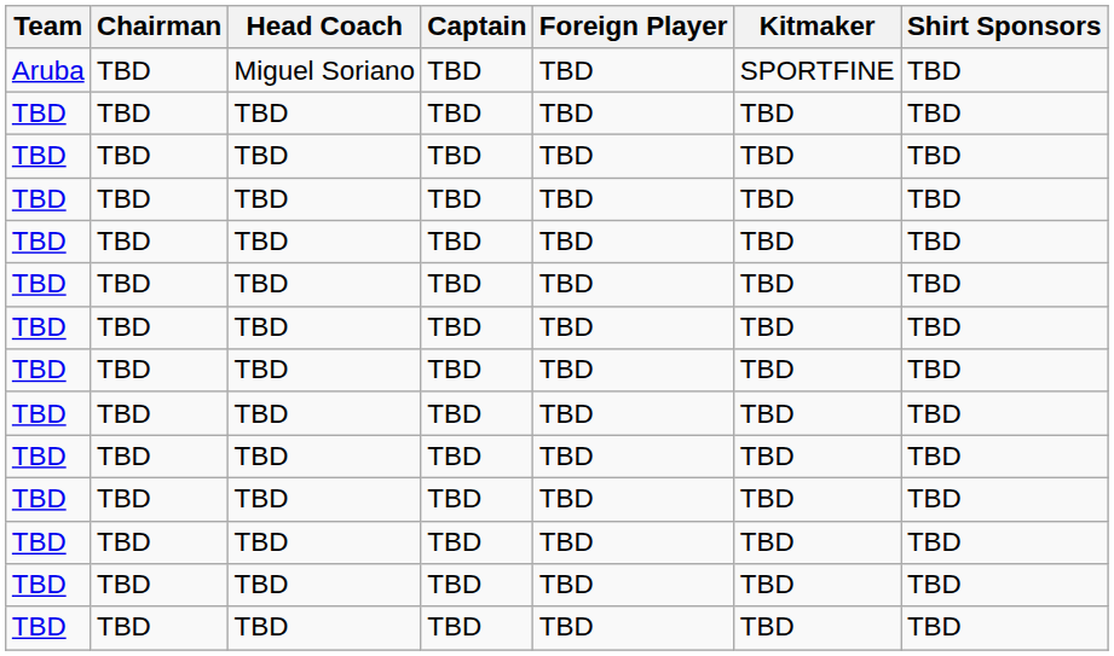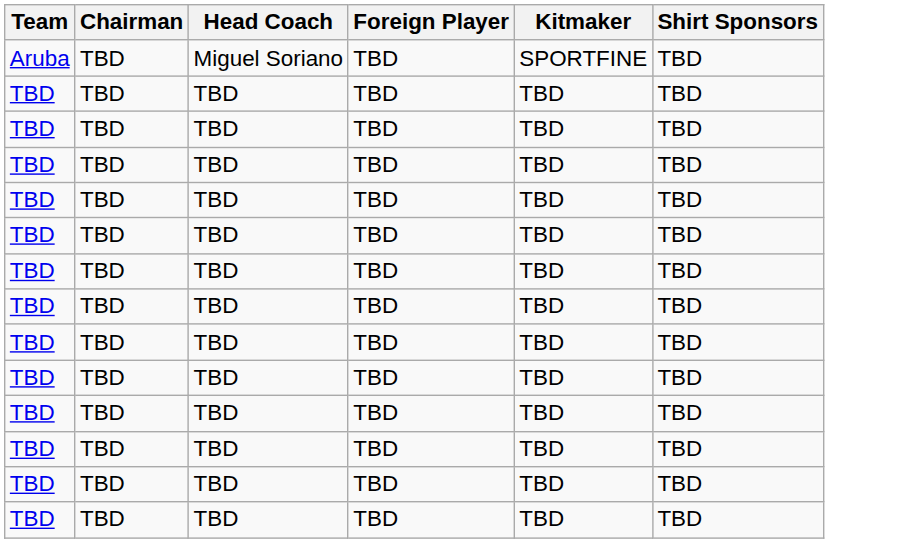- column: Captain | TBD | TBD | TBD | TBD | TBD | TBD | TBD | TBD | TBD | TBD | TBD | TBD | TBD | TBD
